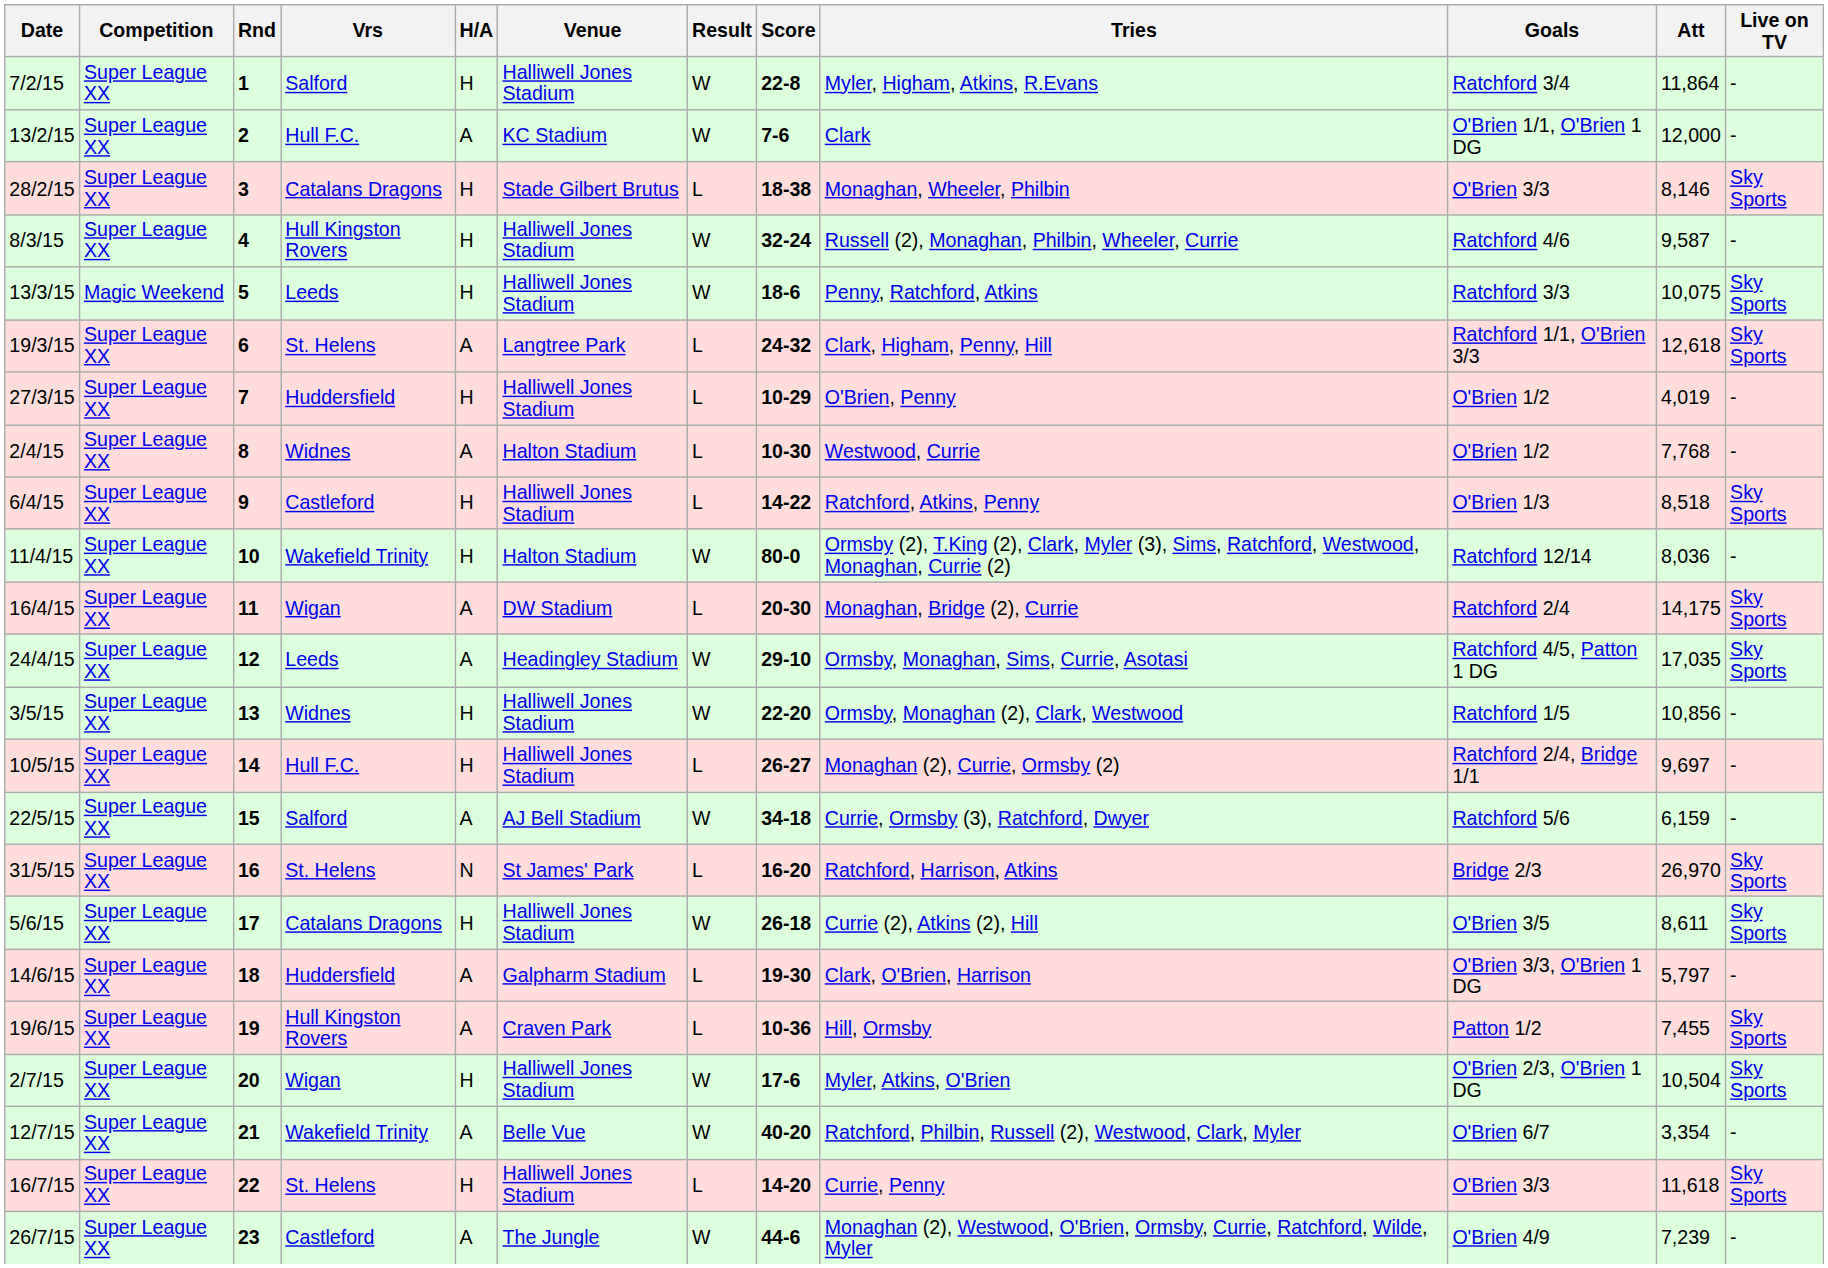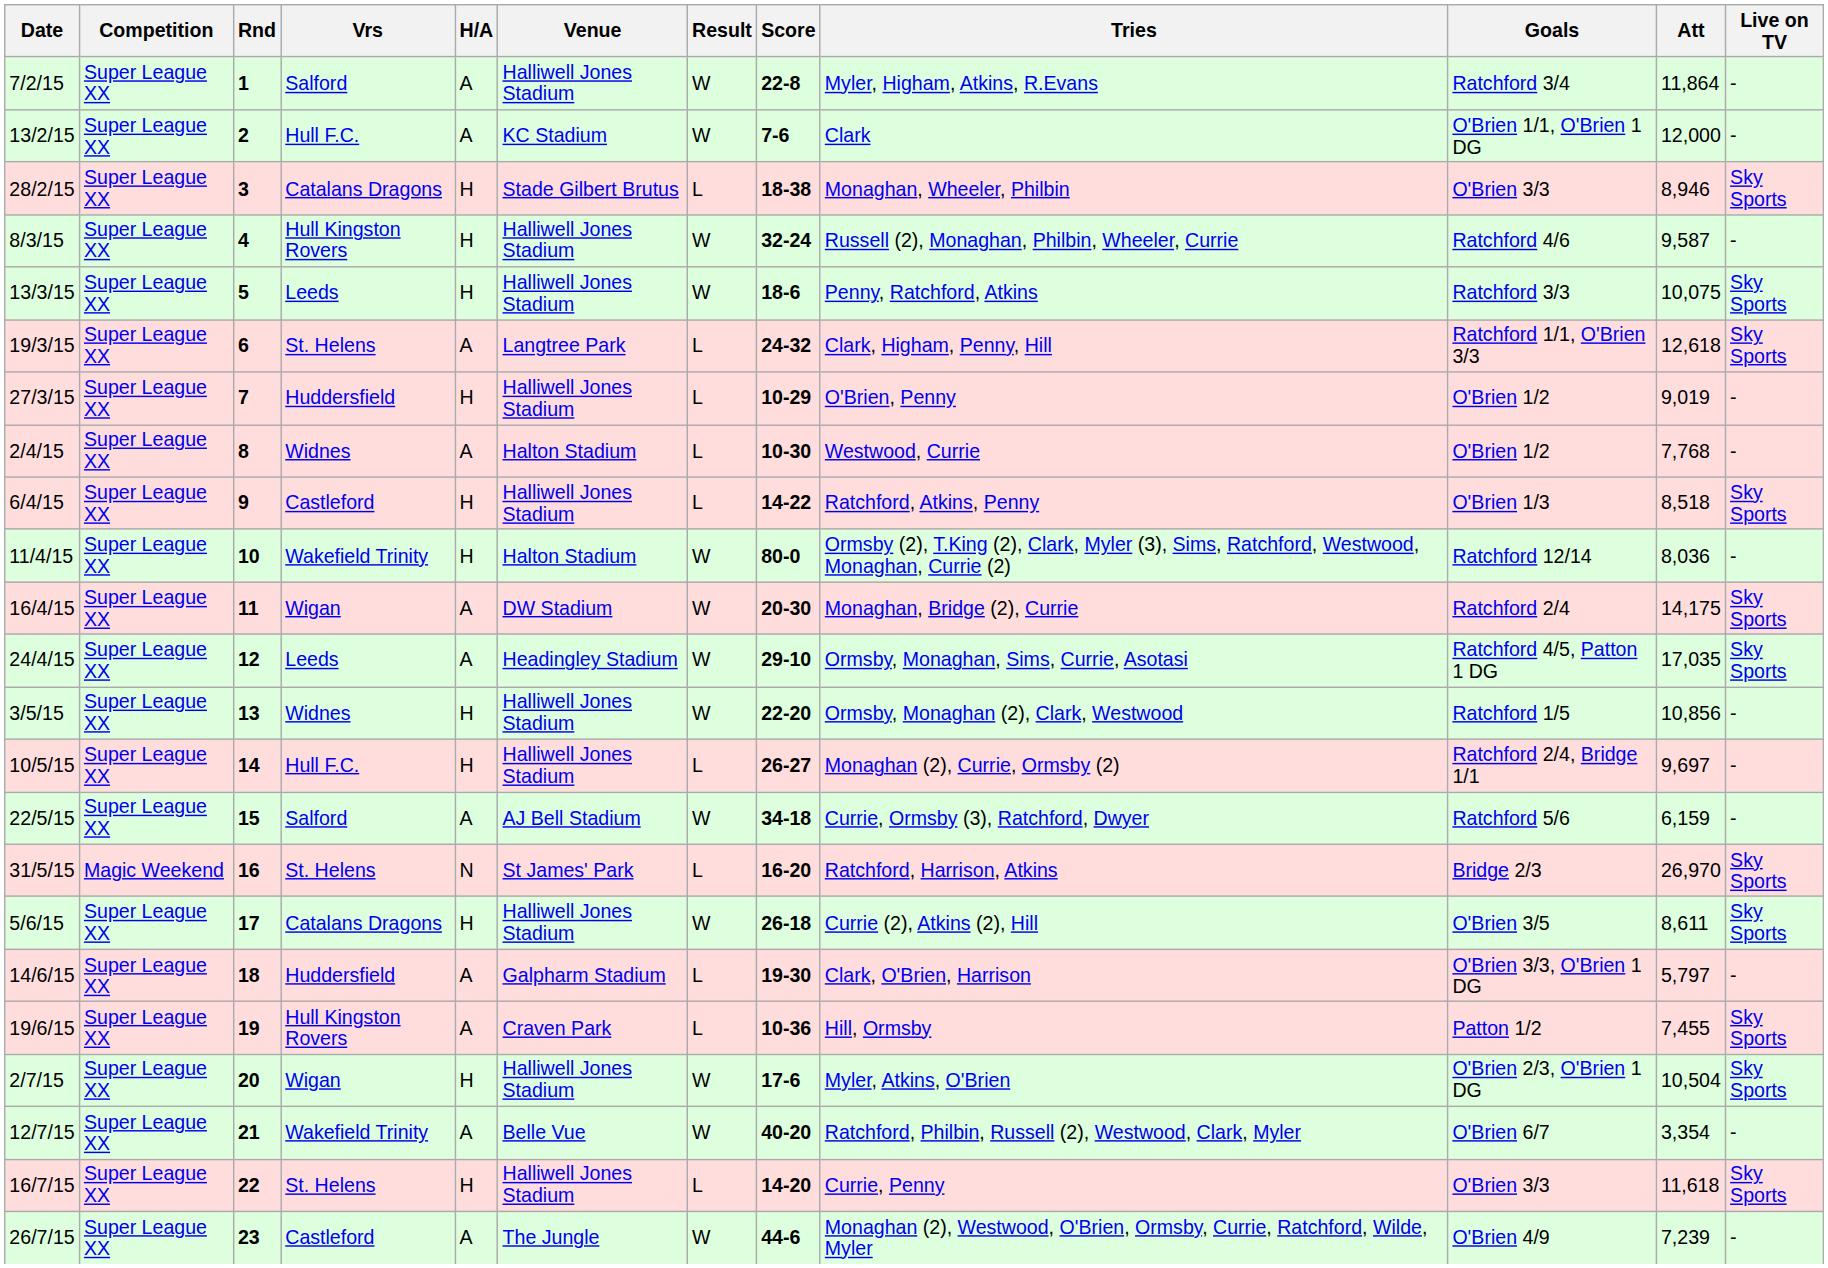7/2/15 | H/A: H -> A
28/2/15 | Att: 8,146 -> 8,946
13/3/15 | Competition: Magic Weekend -> Super League XX
27/3/15 | Att: 4,019 -> 9,019
16/4/15 | Result: L -> W
31/5/15 | Competition: Super League XX -> Magic Weekend
